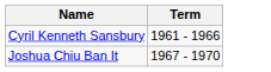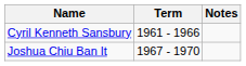+ column: Notes
